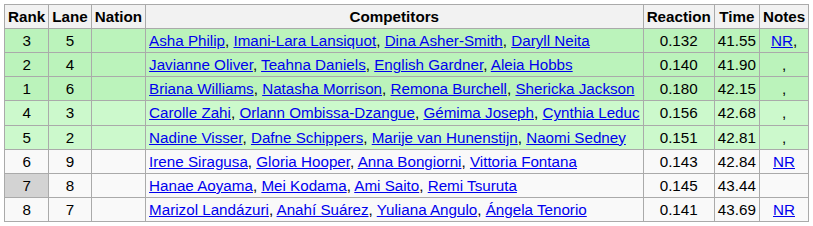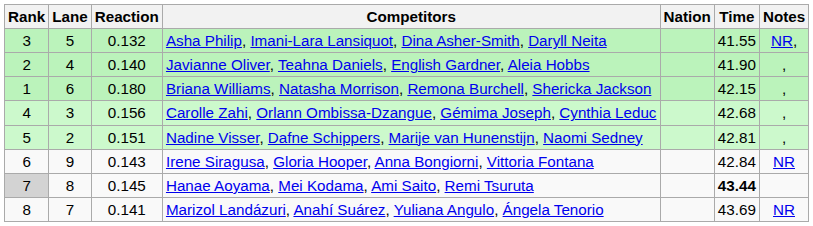columns swapped: Nation <-> Reaction
Hanae Aoyama, Mei Kodama, Ami Saito, Remi Tsuruta | Time: normal -> bold
